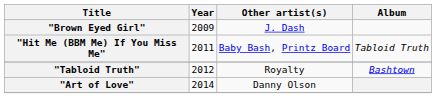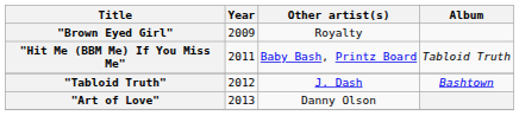"Brown Eyed Girl" | Other artist(s): J. Dash -> Royalty
"Tabloid Truth" | Other artist(s): Royalty -> J. Dash
"Art of Love" | Year: 2014 -> 2013
